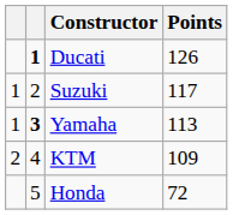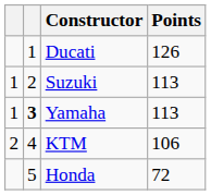Ducati | column 2: bold -> normal
Suzuki | Points: 117 -> 113
KTM | Points: 109 -> 106
